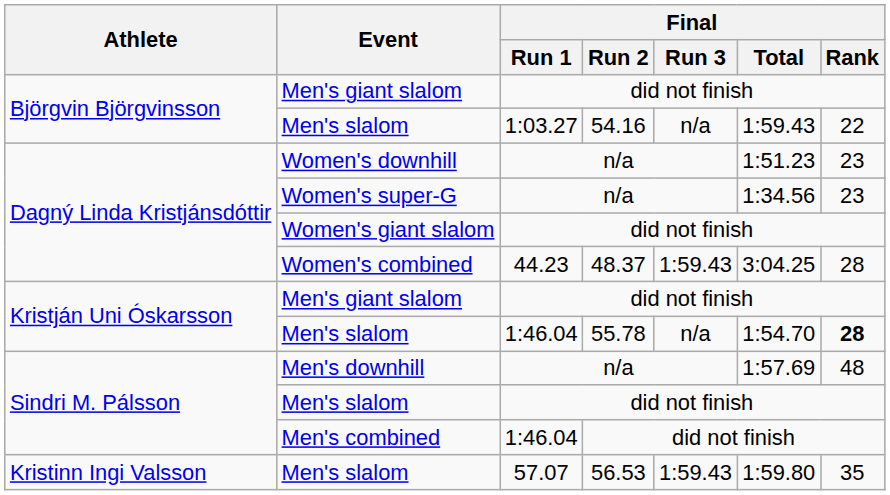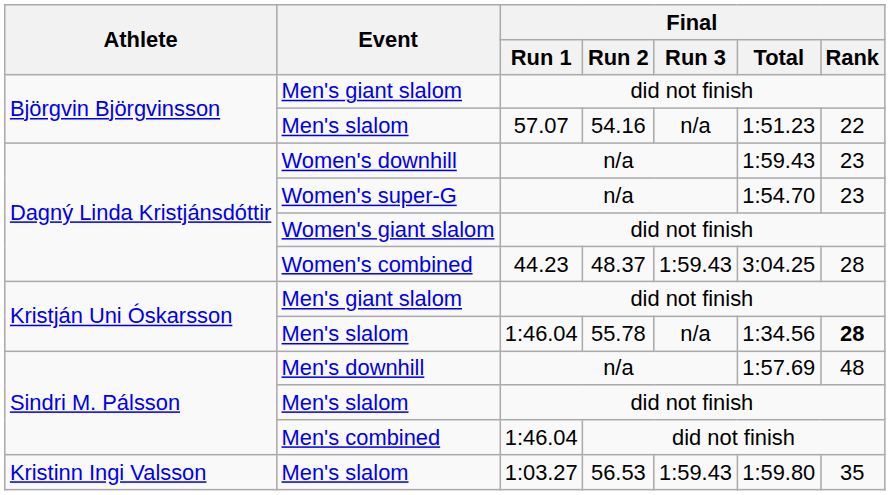Björgvin Björgvinsson / Men's slalom | Final / Run 1: 1:03.27 -> 57.07
Björgvin Björgvinsson / Men's slalom | Final / Total: 1:59.43 -> 1:51.23
Women's downhill | Final / Total: 1:51.23 -> 1:59.43
Women's super-G | Final / Total: 1:34.56 -> 1:54.70
Kristján Uni Óskarsson / Men's slalom | Final / Total: 1:54.70 -> 1:34.56
Kristinn Ingi Valsson / Men's slalom | Final / Run 1: 57.07 -> 1:03.27
